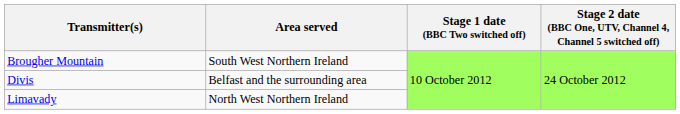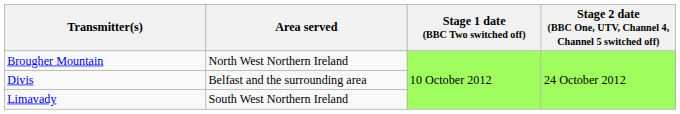Brougher Mountain | Area served: South West Northern Ireland -> North West Northern Ireland
Limavady | Area served: North West Northern Ireland -> South West Northern Ireland
